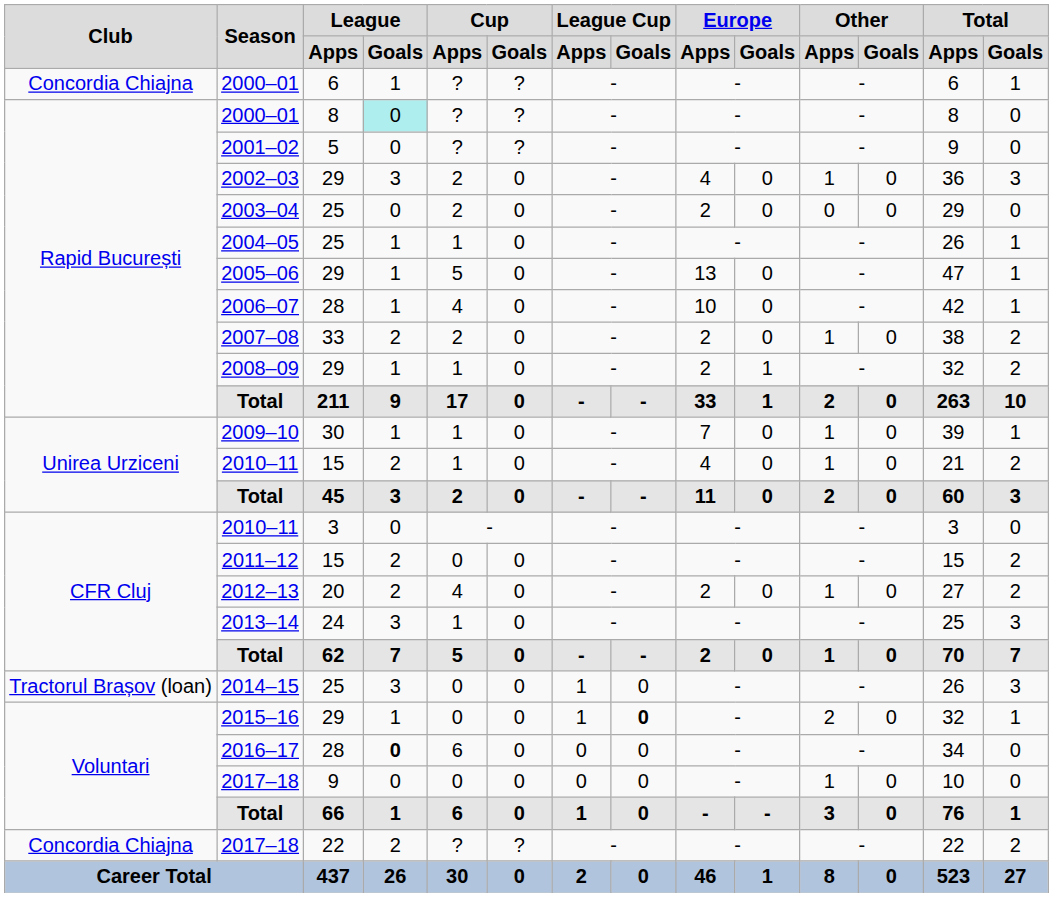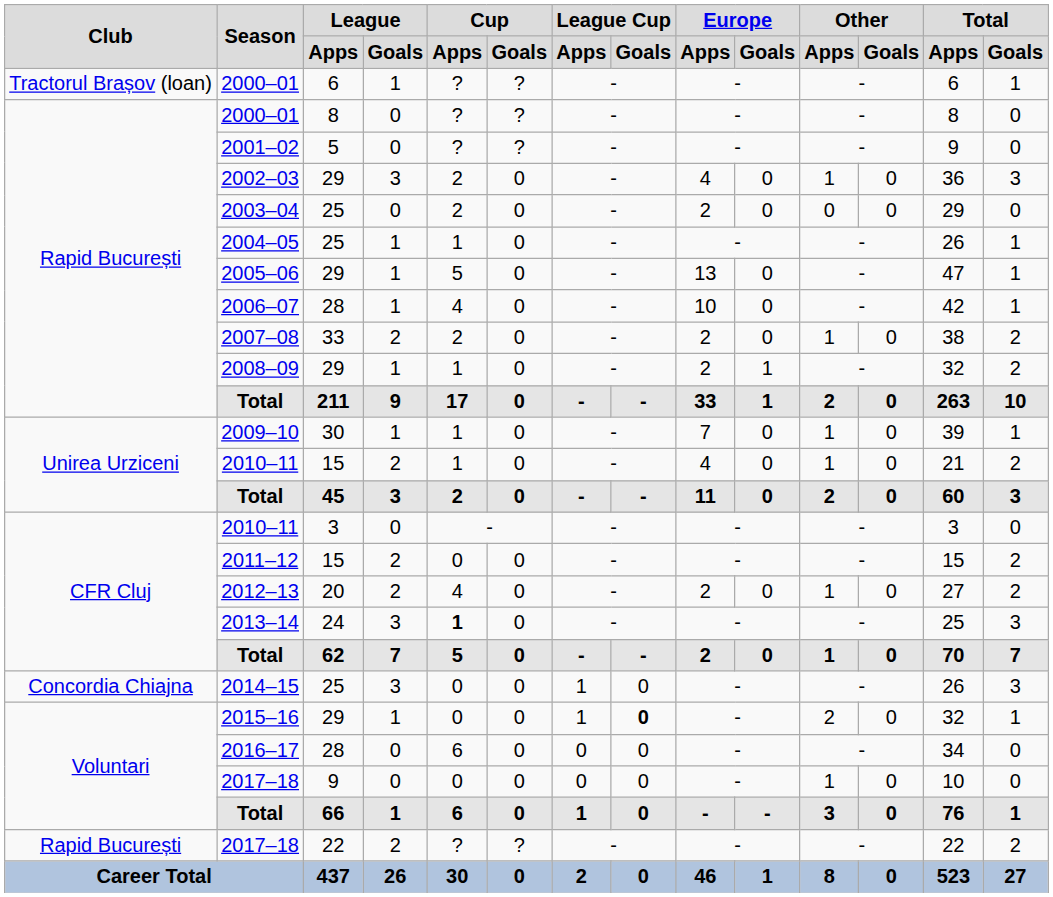2000–01 / 6 | Club: Concordia Chiajna -> Tractorul Brașov (loan)
2000–01 / 8 | League / Goals: paleturquoise background -> no background
2013–14 | Cup / Apps: normal -> bold
2014–15 | Club: Tractorul Brașov (loan) -> Concordia Chiajna
2016–17 | League / Goals: bold -> normal
2017–18 / 22 | Club: Concordia Chiajna -> Rapid București
